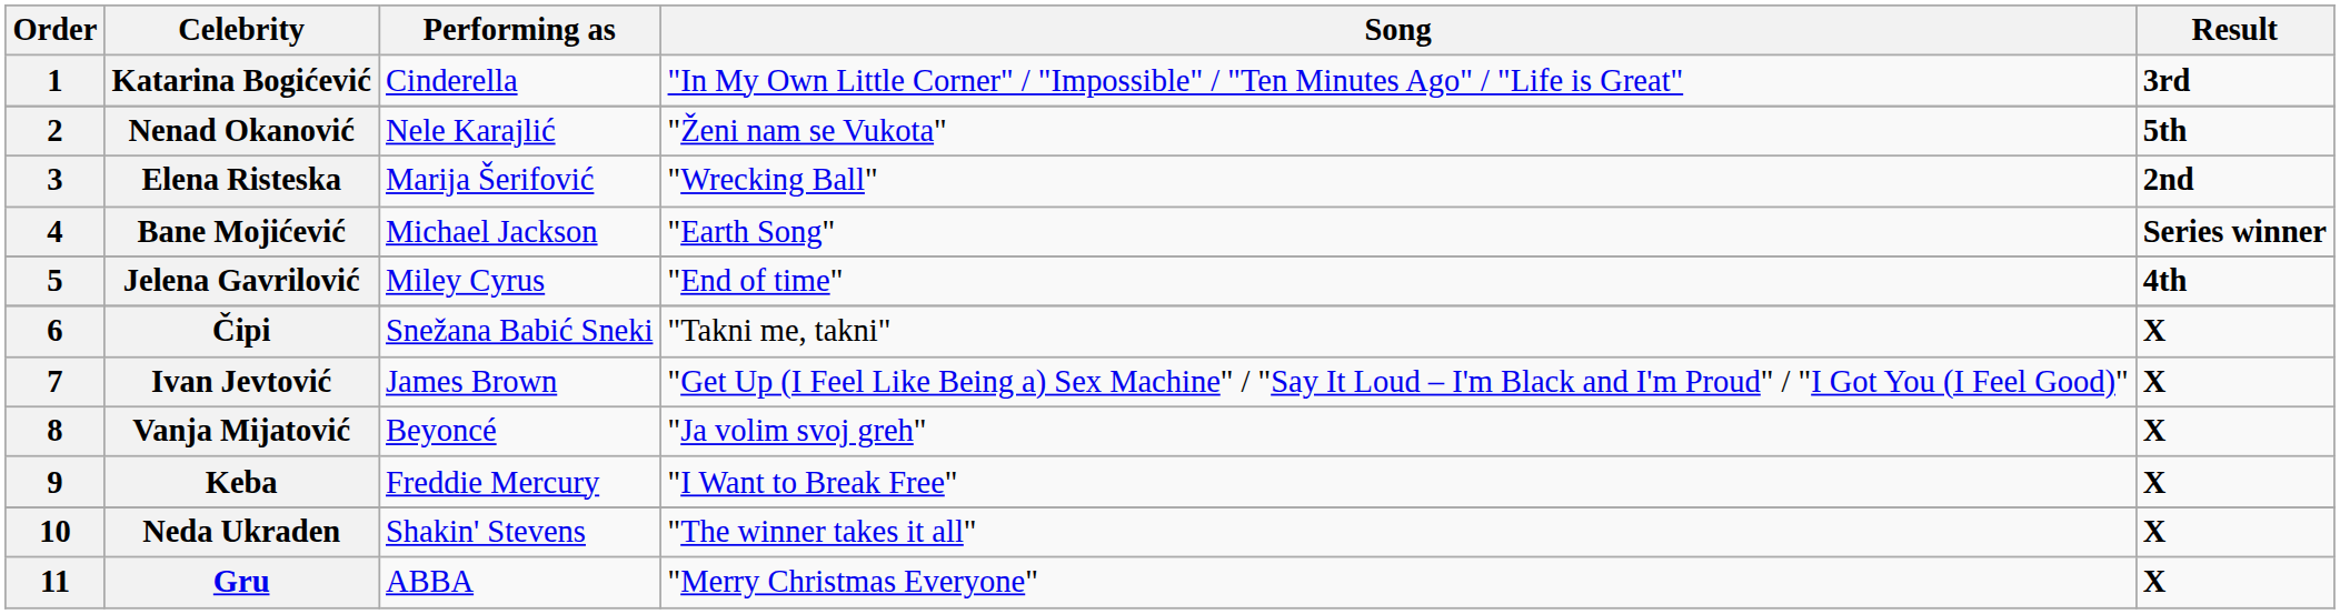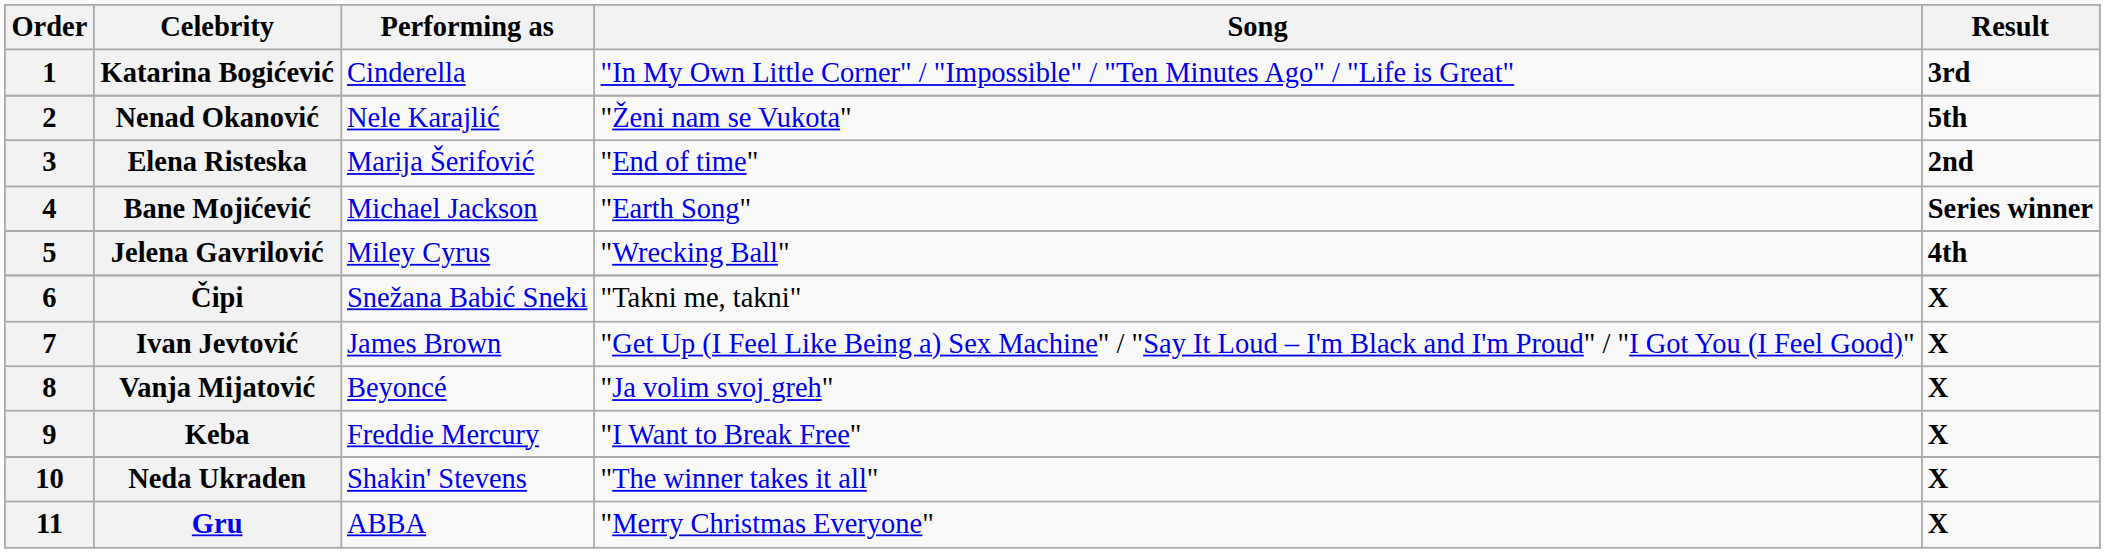Elena Risteska | Song: "Wrecking Ball" -> "End of time"
Jelena Gavrilović | Song: "End of time" -> "Wrecking Ball"
